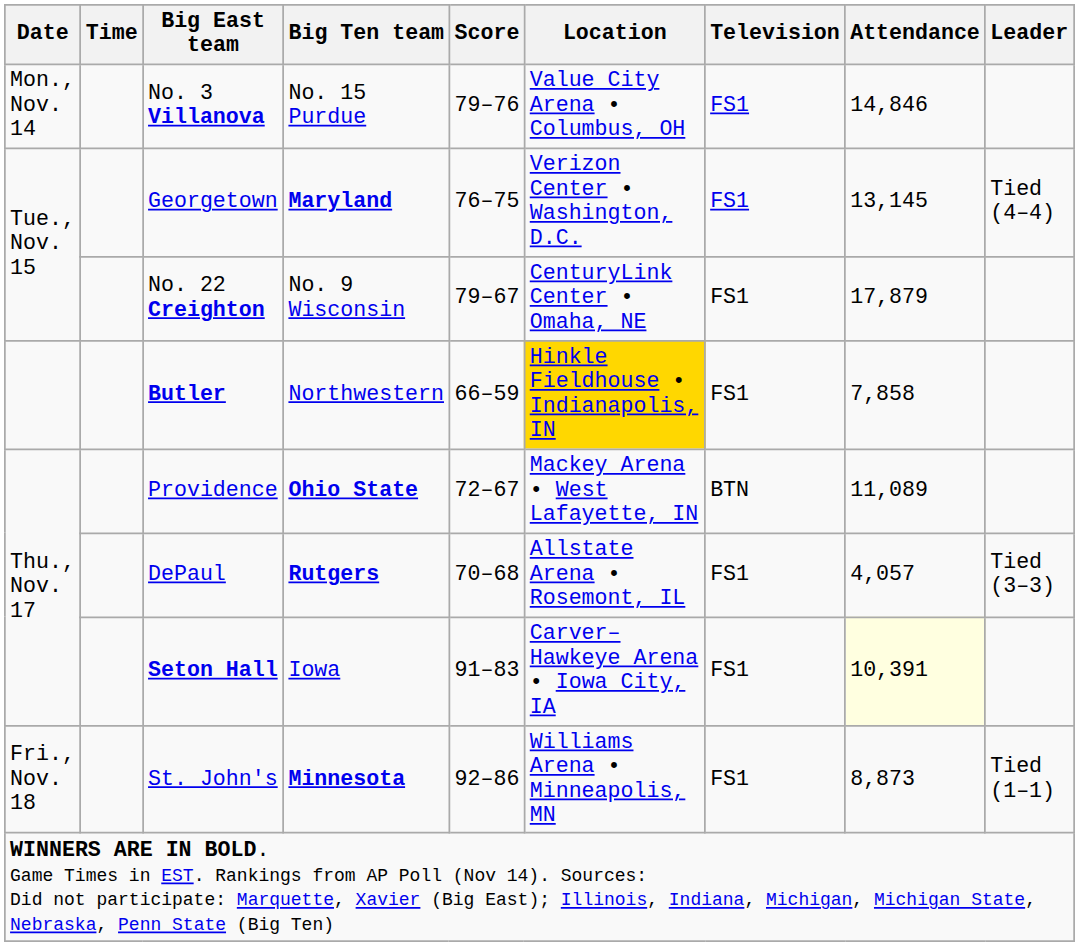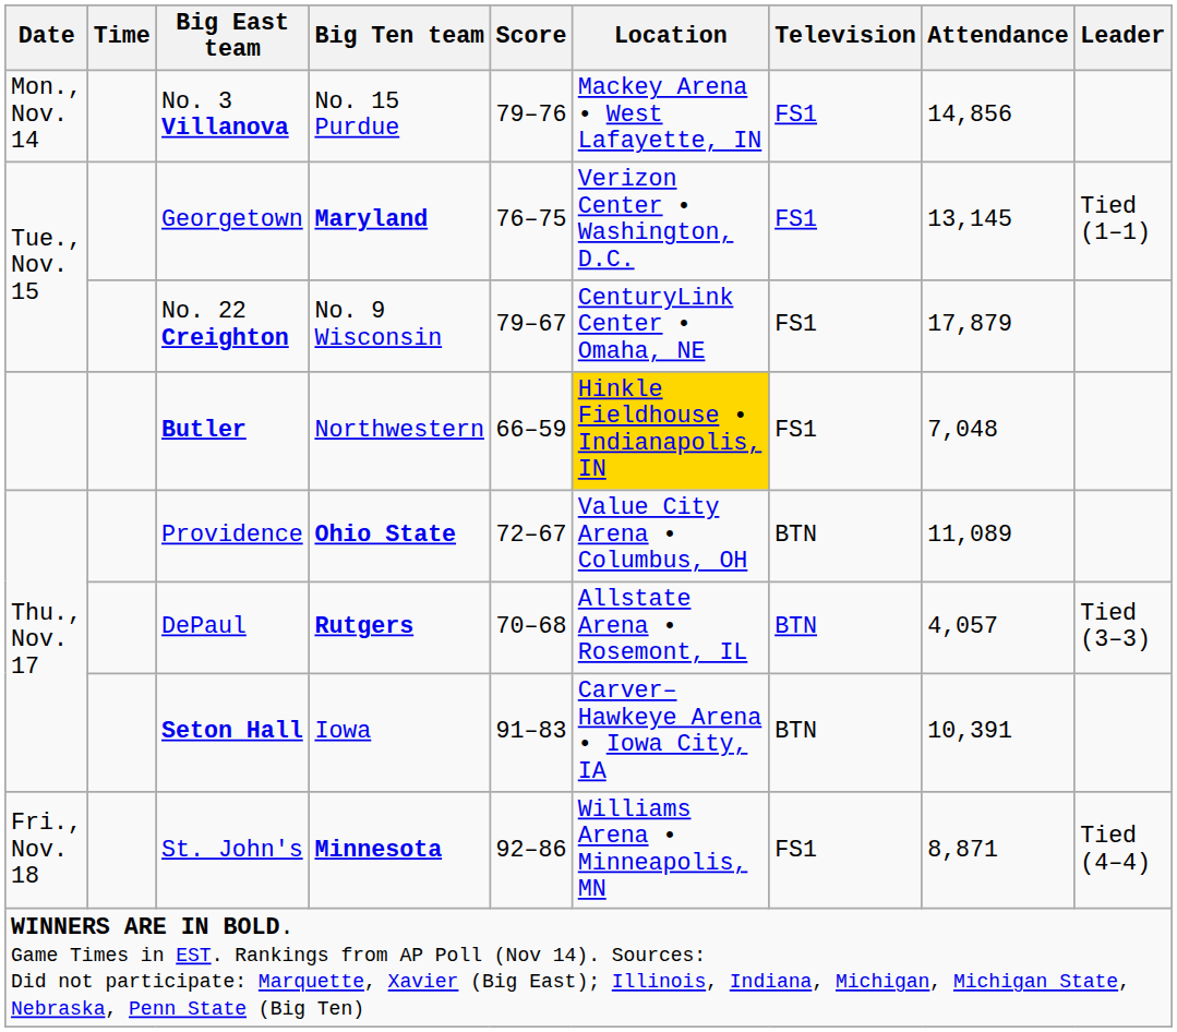No. 3 Villanova | Location: Value City Arena • Columbus, OH -> Mackey Arena • West Lafayette, IN
No. 3 Villanova | Attendance: 14,846 -> 14,856
Georgetown | Leader: Tied (4–4) -> Tied (1–1)
Butler | Attendance: 7,858 -> 7,048
Providence | Location: Mackey Arena • West Lafayette, IN -> Value City Arena • Columbus, OH
DePaul | Television: FS1 -> BTN
Seton Hall | Television: FS1 -> BTN
Seton Hall | Attendance: lightyellow background -> no background
St. John's | Attendance: 8,873 -> 8,871
St. John's | Leader: Tied (1–1) -> Tied (4–4)
